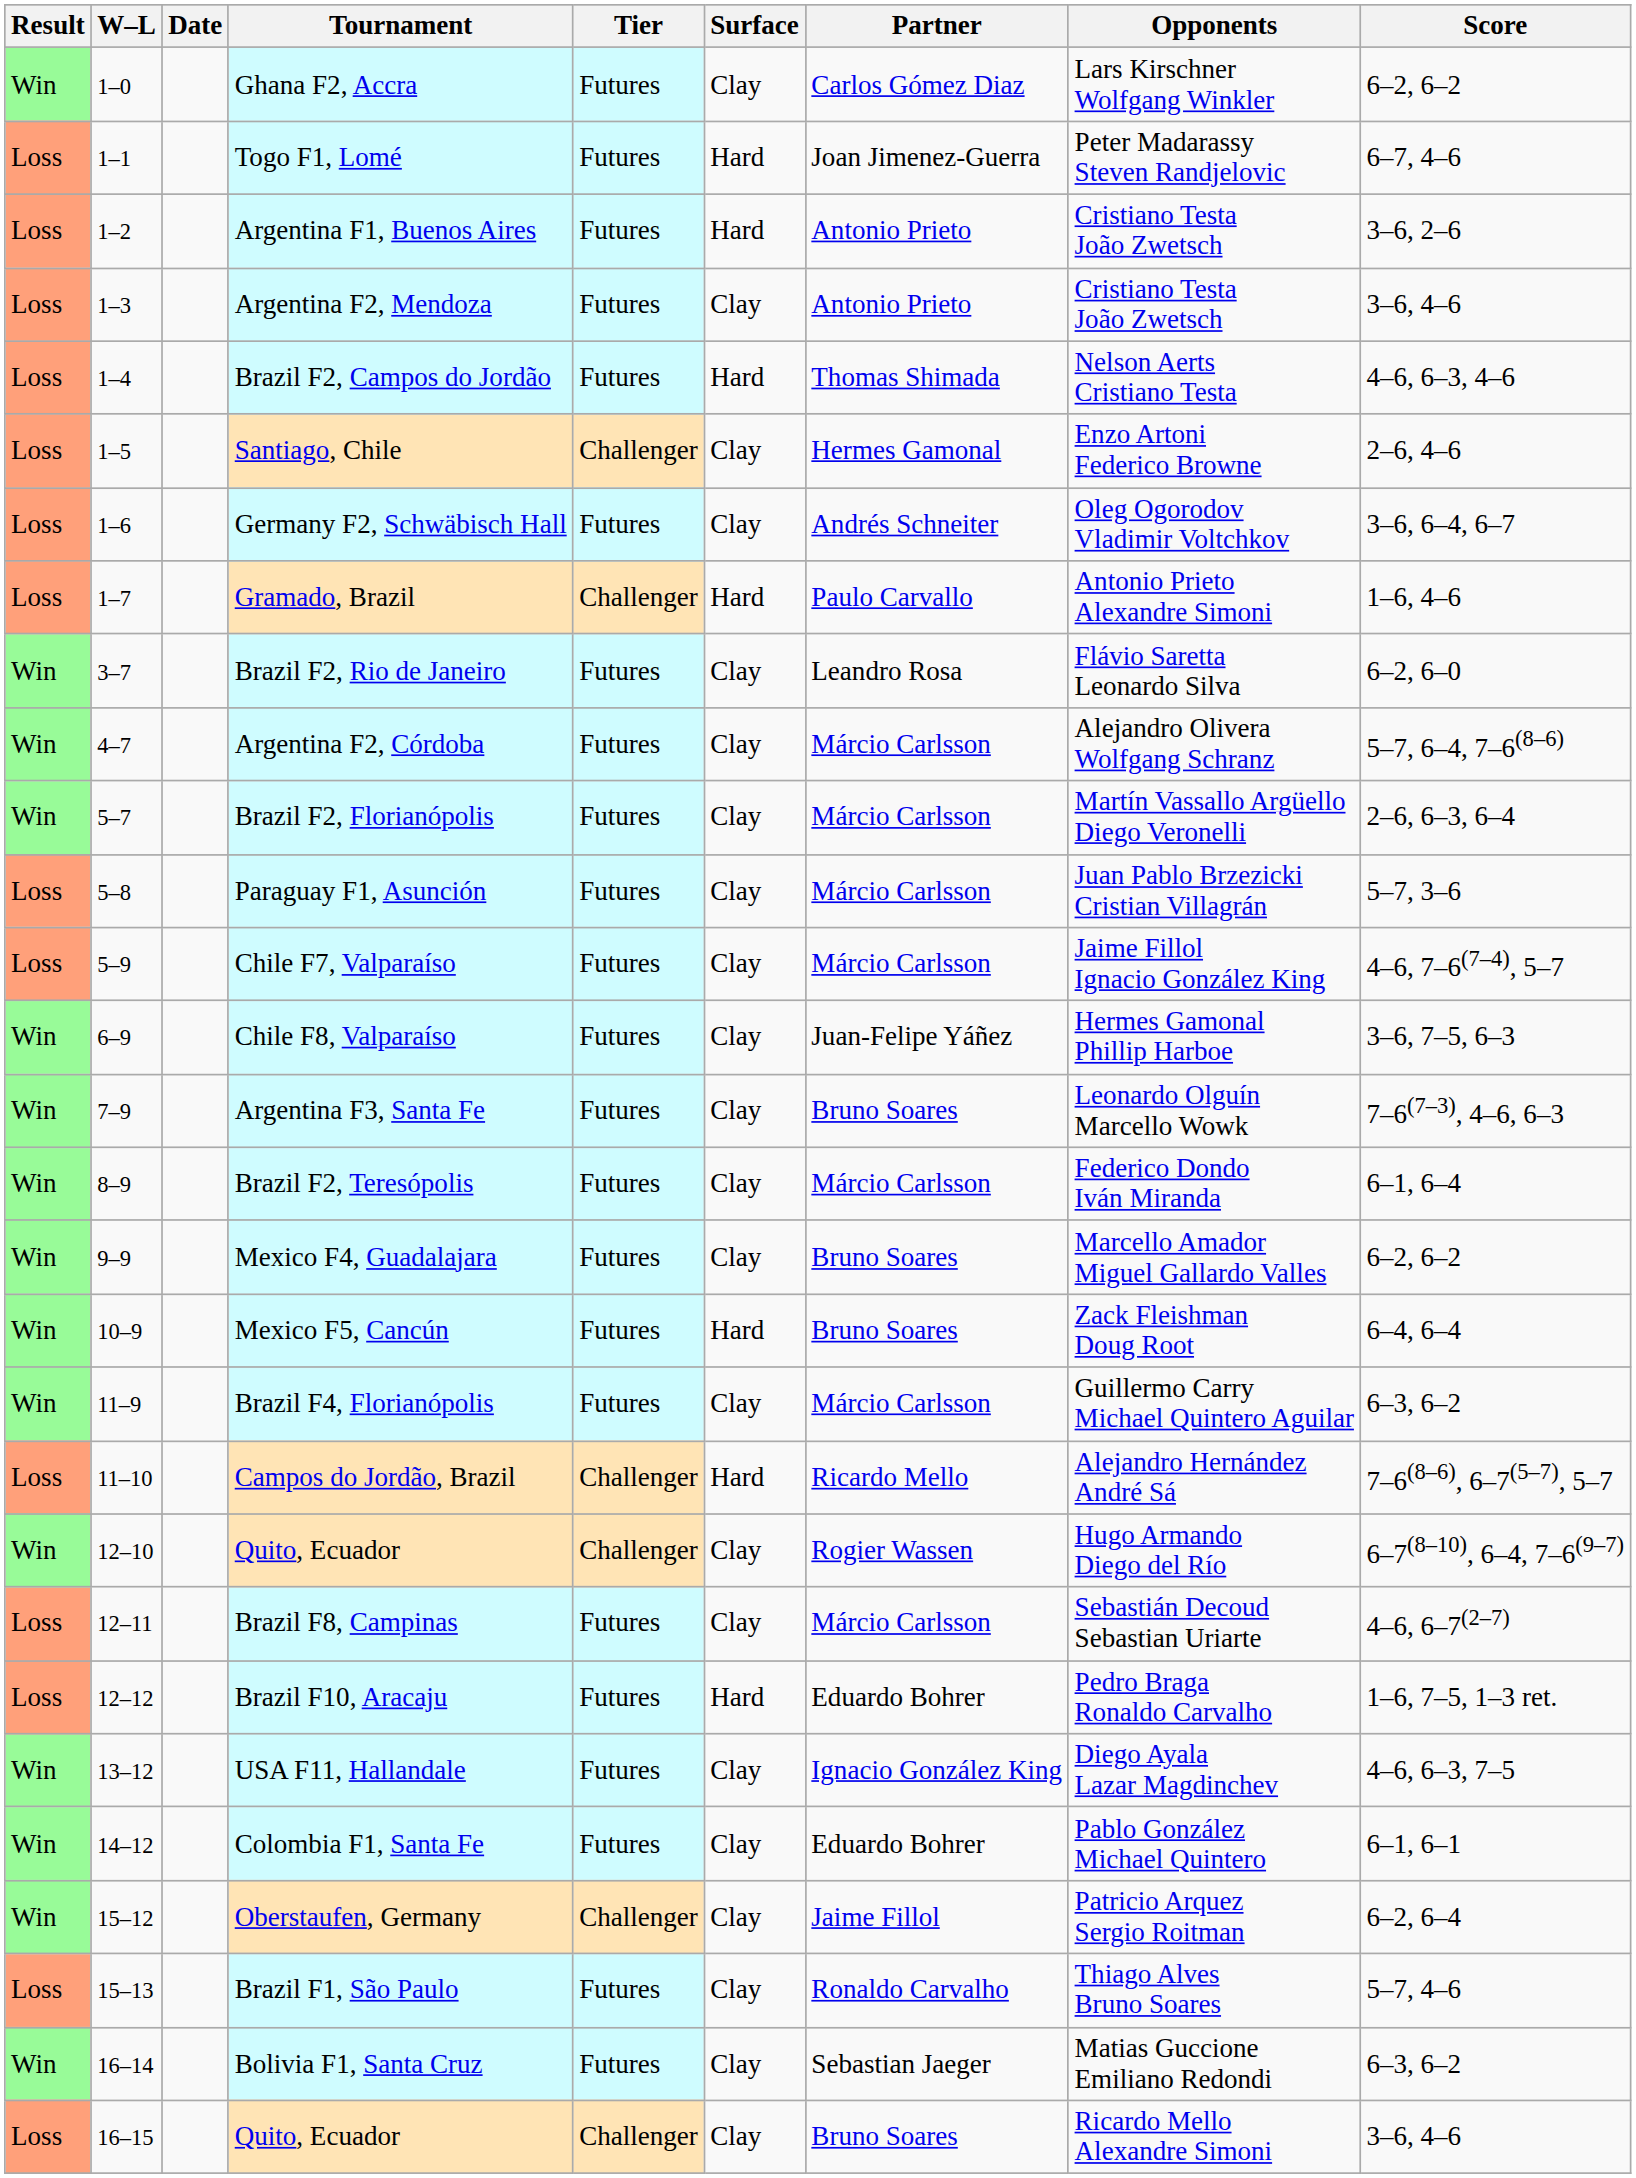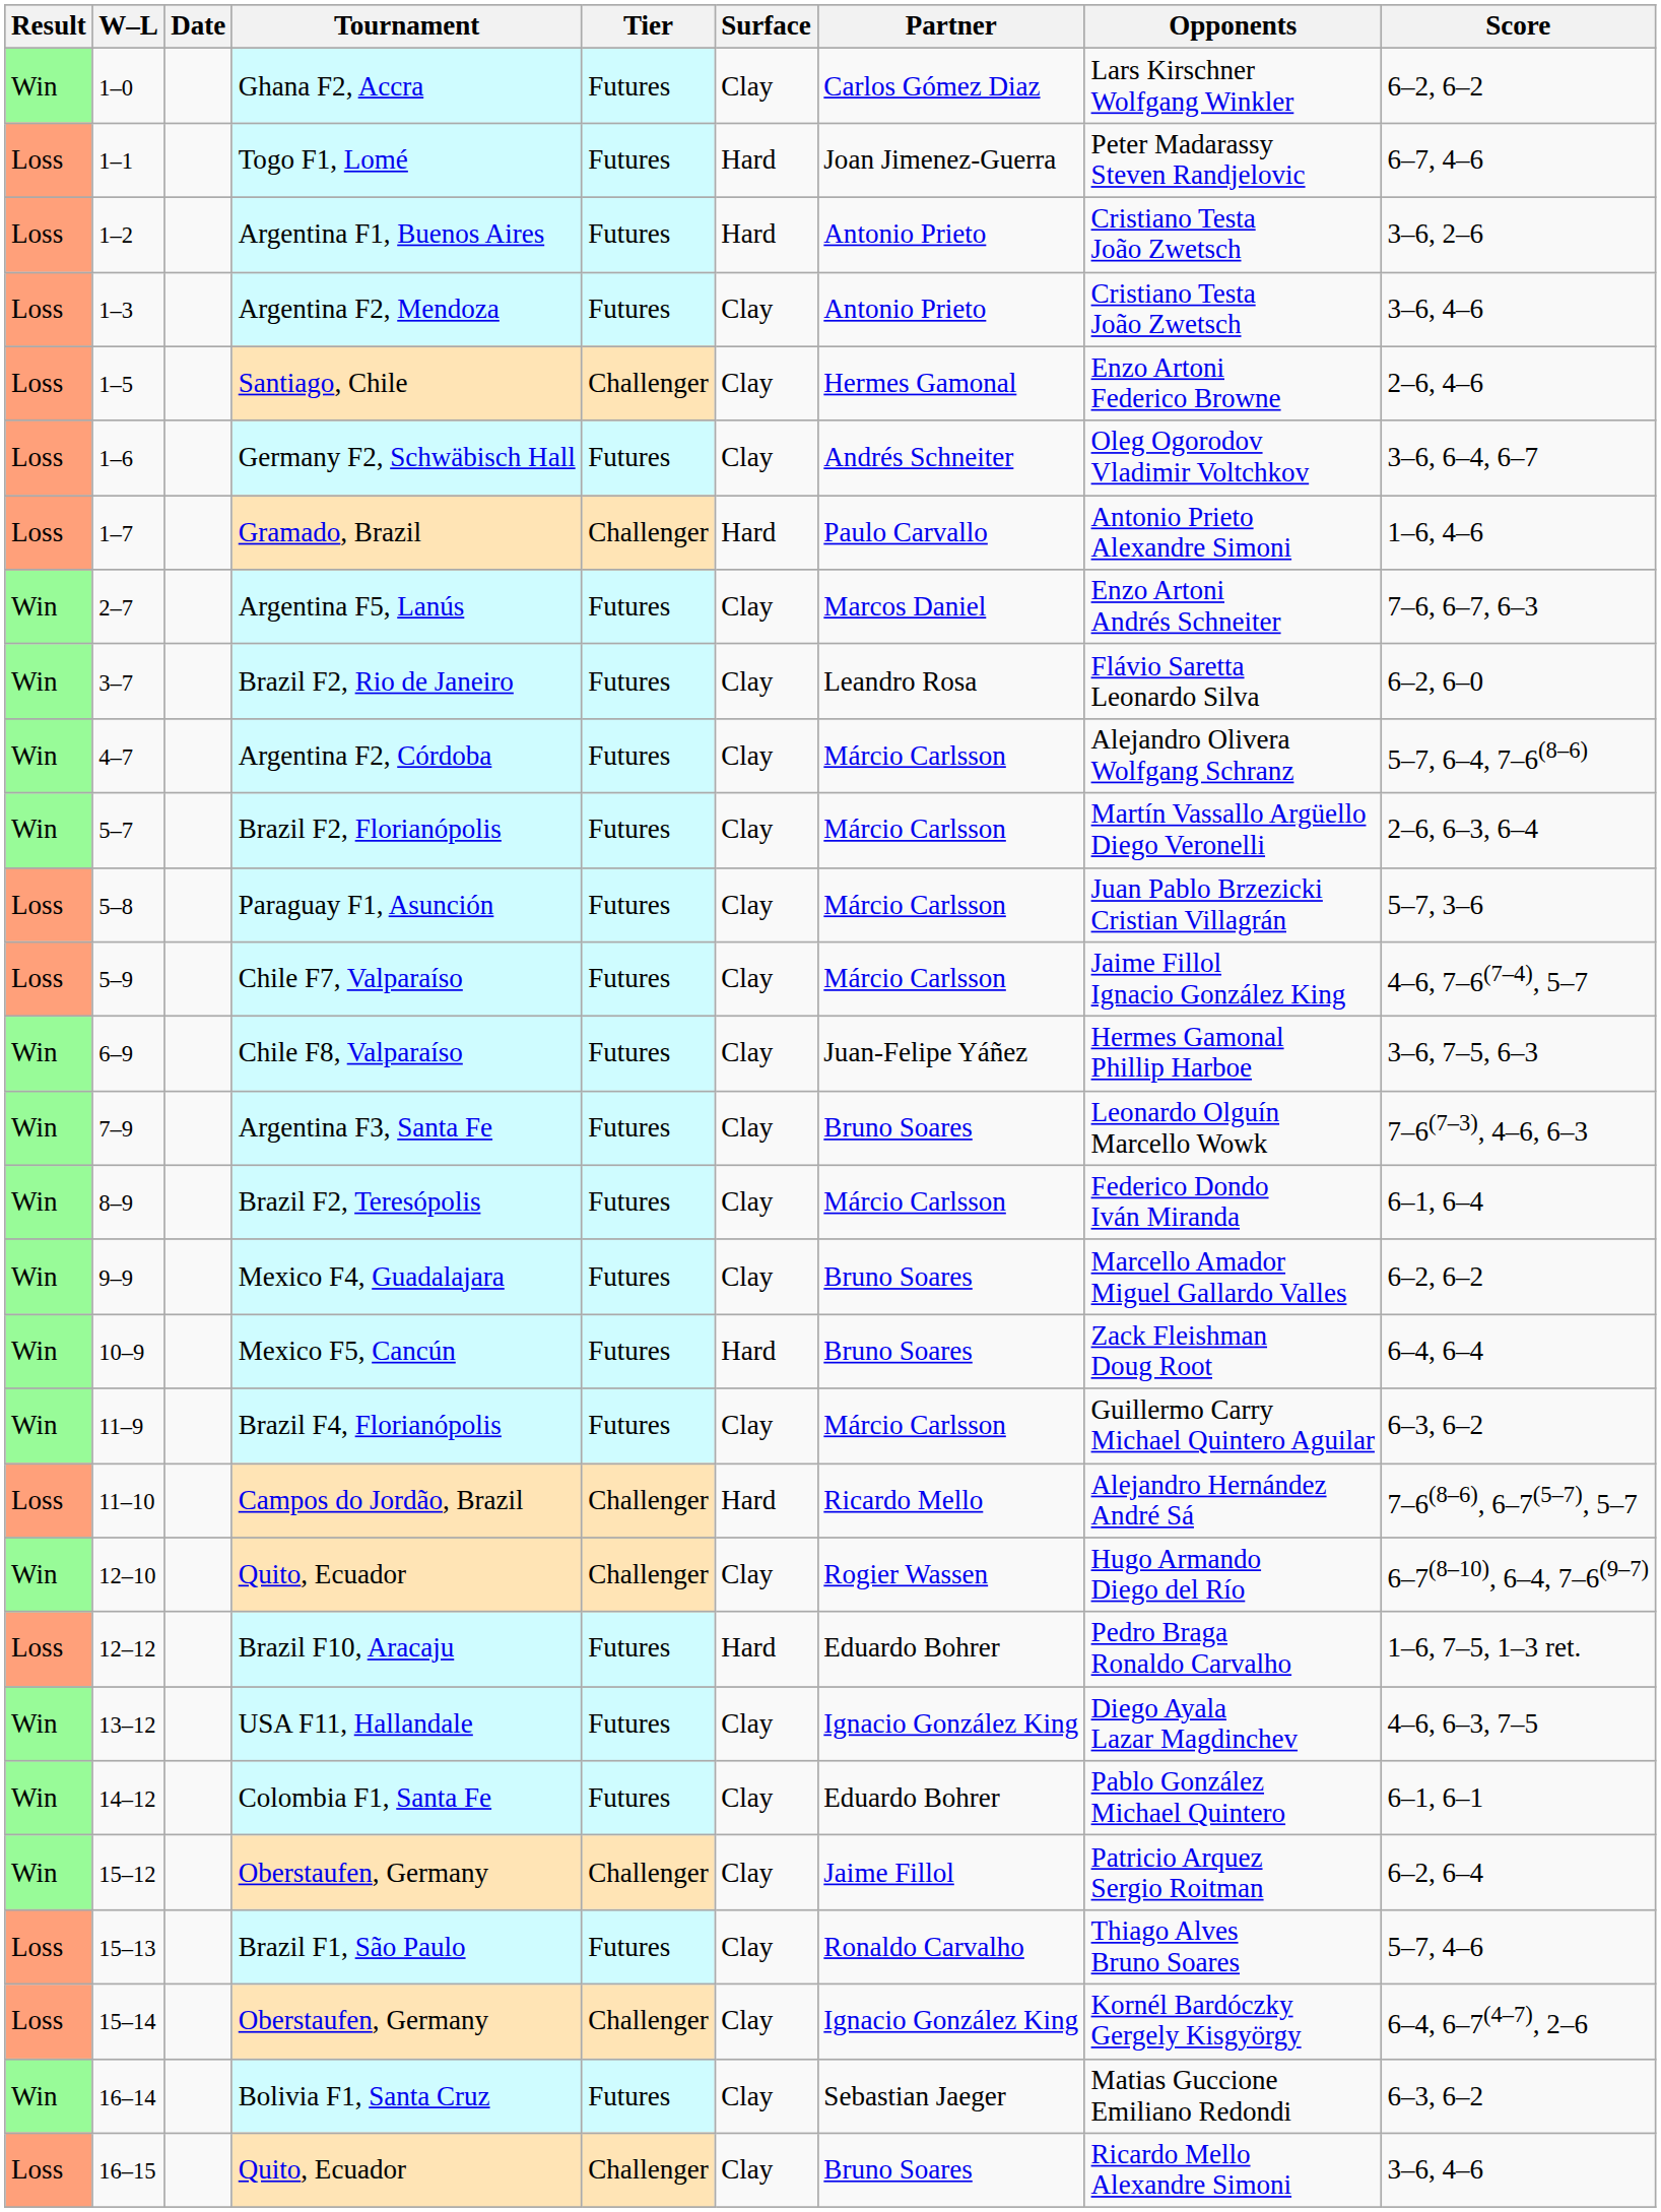- row: Loss | 1–4 | Brazil F2, Campos do Jordão | Futures | Hard | Thomas Shimada | Nelson Aerts Cristiano Testa | 4–6, 6–3, 4–6
+ row: Win | 2–7 | Argentina F5, Lanús | Futures | Clay | Marcos Daniel | Enzo Artoni Andrés Schneiter | 7–6, 6–7, 6–3
- row: Loss | 12–11 | Brazil F8, Campinas | Futures | Clay | Márcio Carlsson | Sebastián Decoud Sebastian Uriarte | 4–6, 6–7(2–7)
+ row: Loss | 15–14 | Oberstaufen, Germany | Challenger | Clay | Ignacio González King | Kornél Bardóczky Gergely Kisgyörgy | 6–4, 6–7(4–7), 2–6
